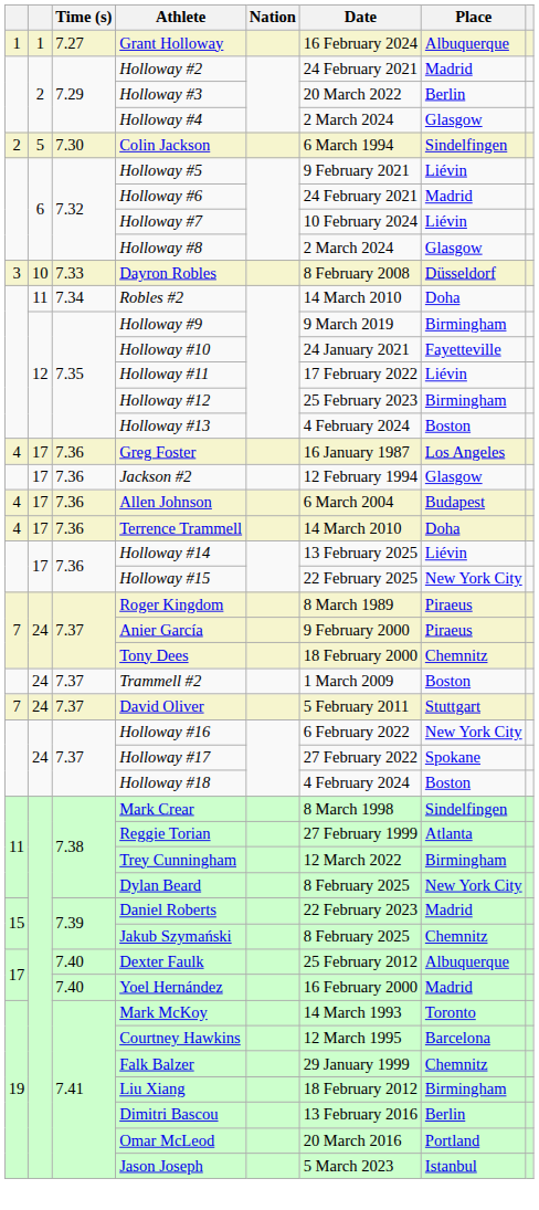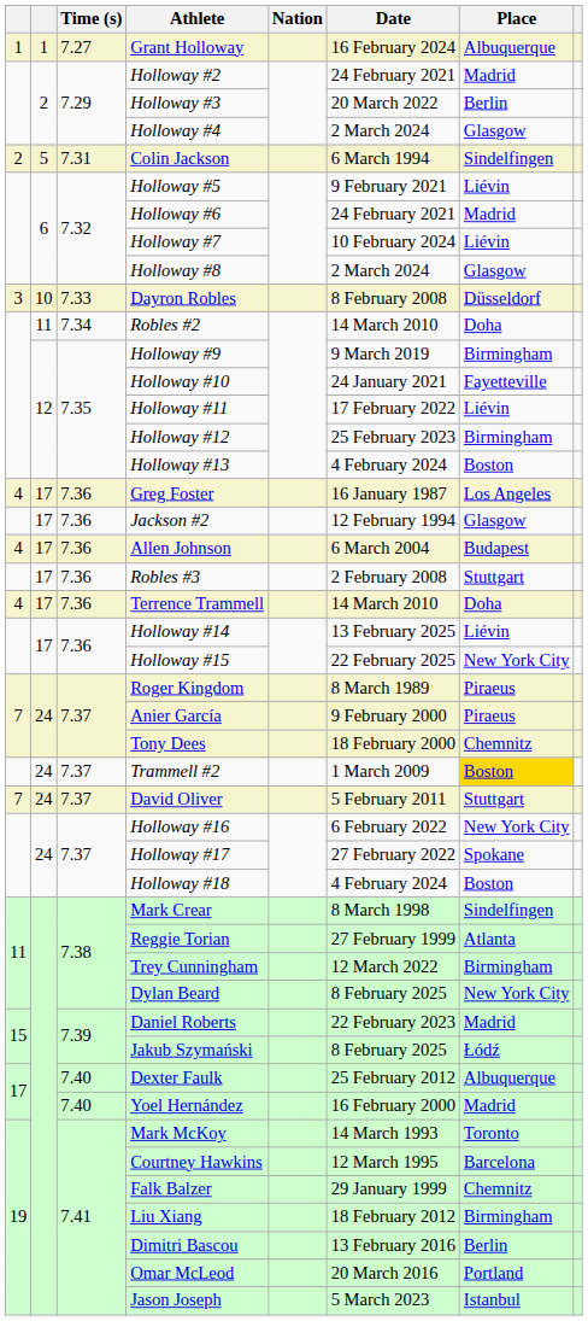Colin Jackson | Time (s): 7.30 -> 7.31
+ row: 17 | 7.36 | Robles #3 | 2 February 2008 | Stuttgart
Trammell #2 | Place: no background -> gold background
Jakub Szymański | Place: Chemnitz -> Łódź
